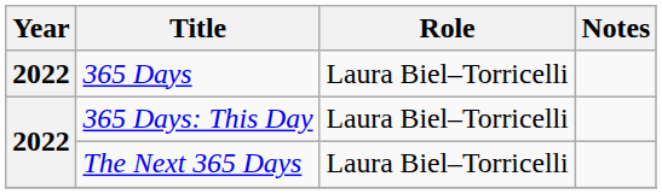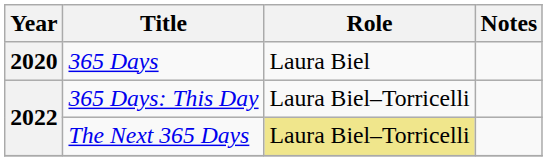365 Days | Year: 2022 -> 2020
365 Days | Role: Laura Biel–Torricelli -> Laura Biel
The Next 365 Days | Role: no background -> khaki background
